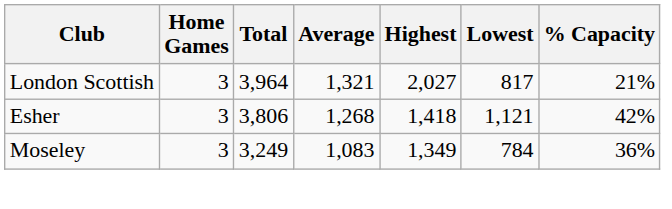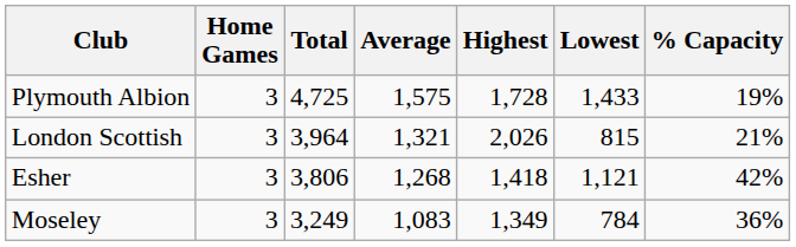+ row: Plymouth Albion | 3 | 4,725 | 1,575 | 1,728 | 1,433 | 19%
London Scottish | Highest: 2,027 -> 2,026
London Scottish | Lowest: 817 -> 815
